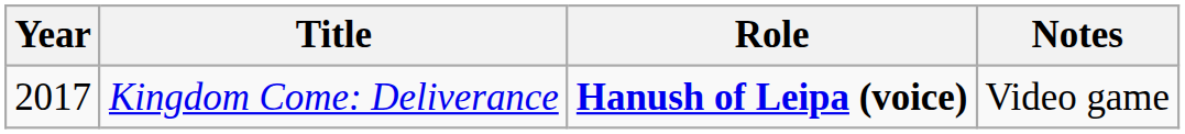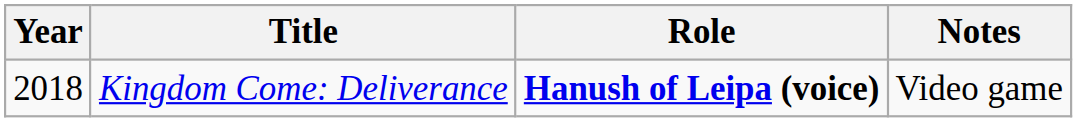Kingdom Come: Deliverance | Year: 2017 -> 2018
